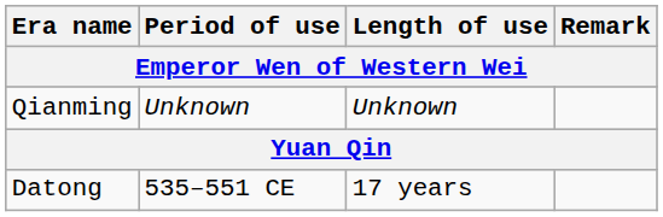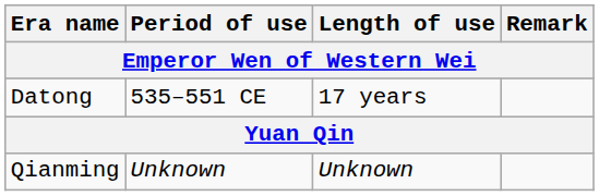rows swapped: Datong <-> Qianming
